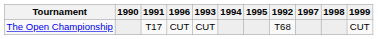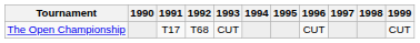columns swapped: 1992 <-> 1996
